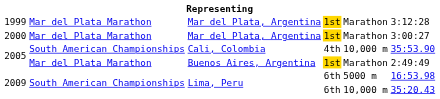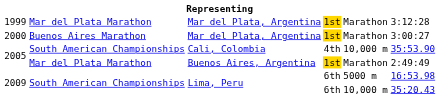2000 | column 2: Mar del Plata Marathon -> Buenos Aires Marathon
